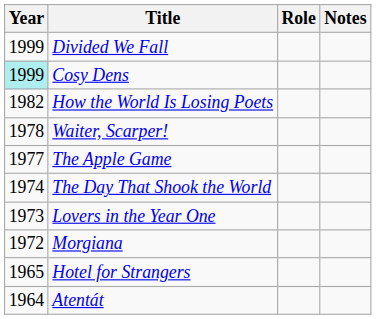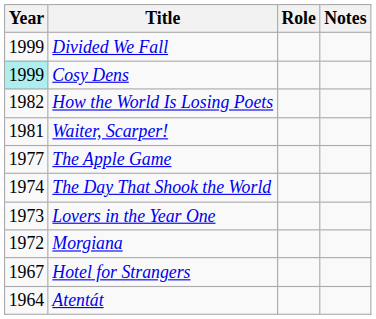Waiter, Scarper! | Year: 1978 -> 1981
Hotel for Strangers | Year: 1965 -> 1967
